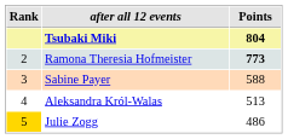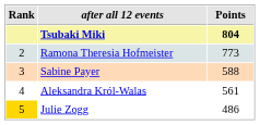Ramona Theresia Hofmeister | Points: bold -> normal
Aleksandra Król-Walas | Points: 513 -> 561
